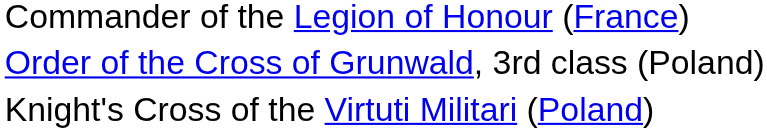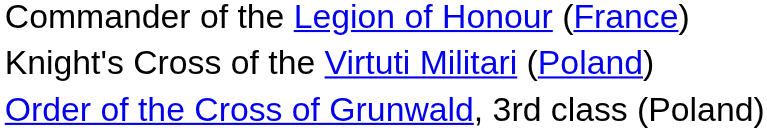rows swapped: Knight's Cross of the Virtuti Militari (Poland) <-> Order of the Cross of Grunwald, 3rd class (Poland)
